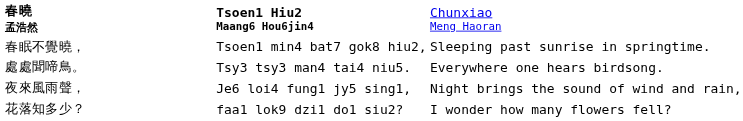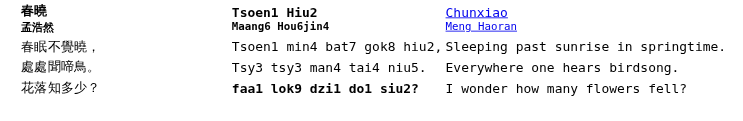- row: 夜來風雨聲， | Je6 loi4 fung1 jy5 sing1, | Night brings the sound of wind and rain,
花落知多少？ | column 2: normal -> bold
